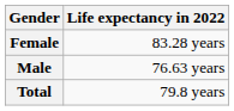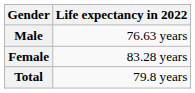rows swapped: Male <-> Female
